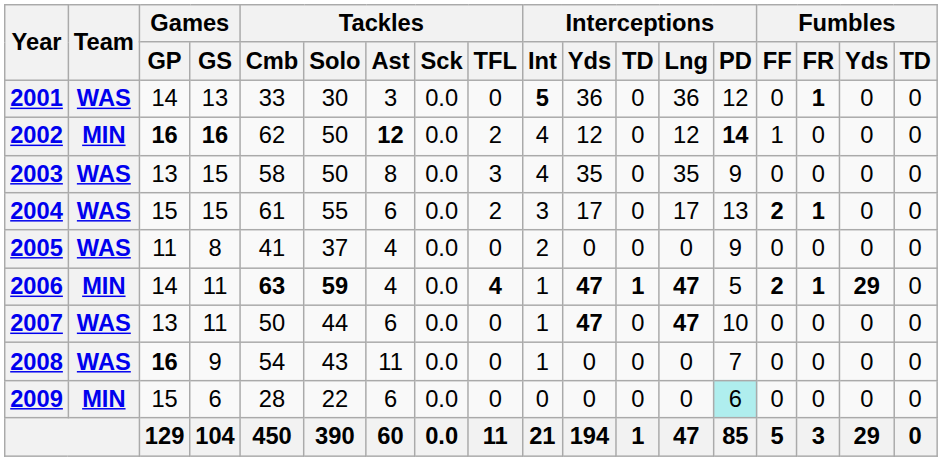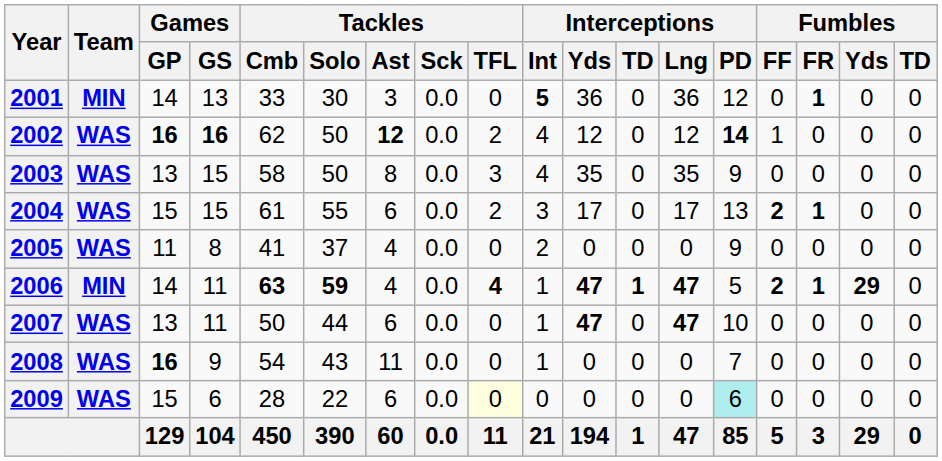2001 | Team: WAS -> MIN
2002 | Team: MIN -> WAS
2009 | Team: MIN -> WAS
2009 | Tackles / TFL: no background -> lightyellow background
